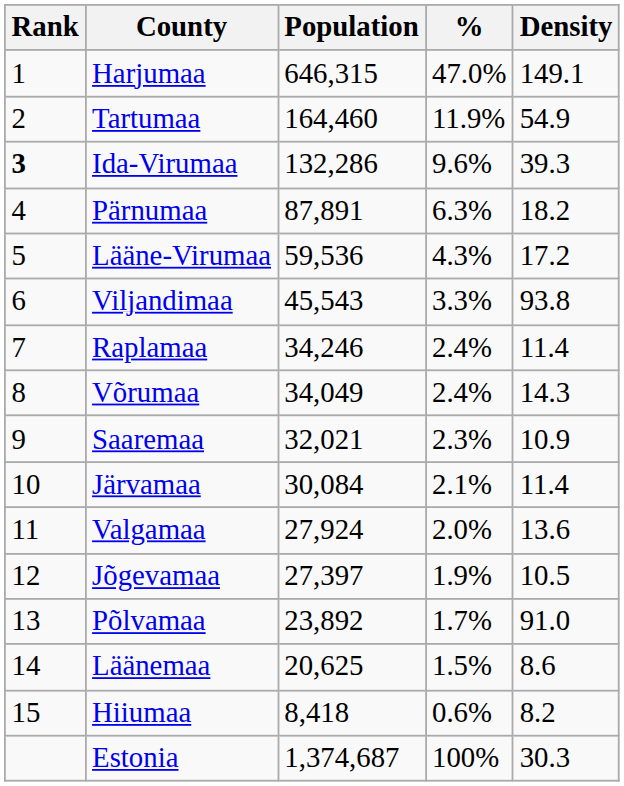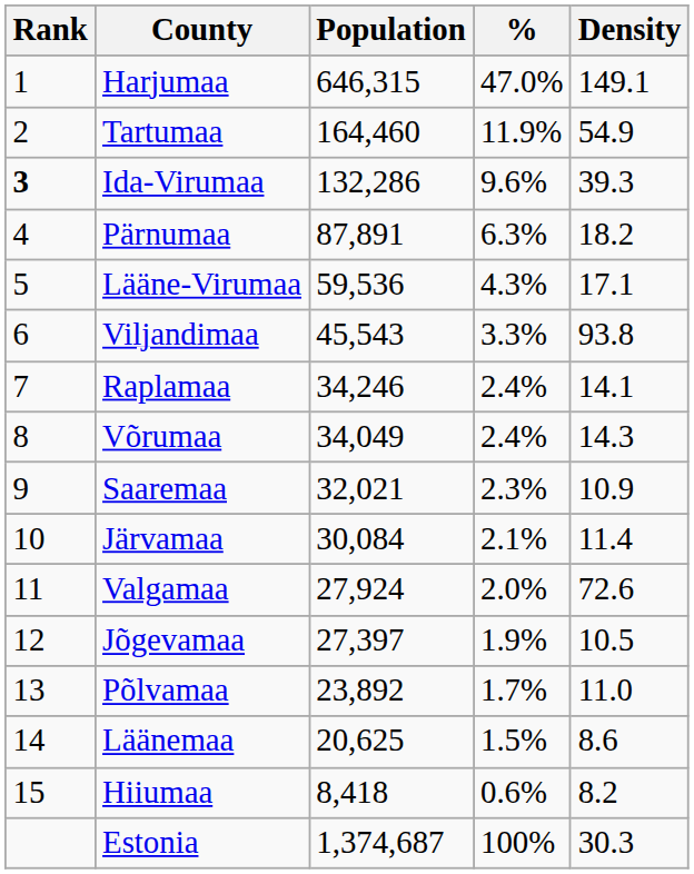Lääne-Virumaa | Density: 17.2 -> 17.1
Raplamaa | Density: 11.4 -> 14.1
Valgamaa | Density: 13.6 -> 72.6
Põlvamaa | Density: 91.0 -> 11.0
